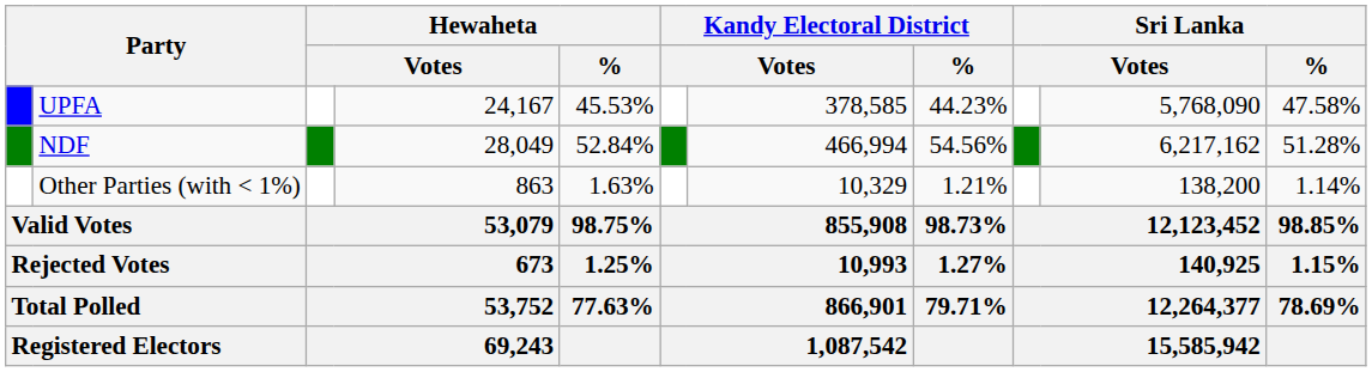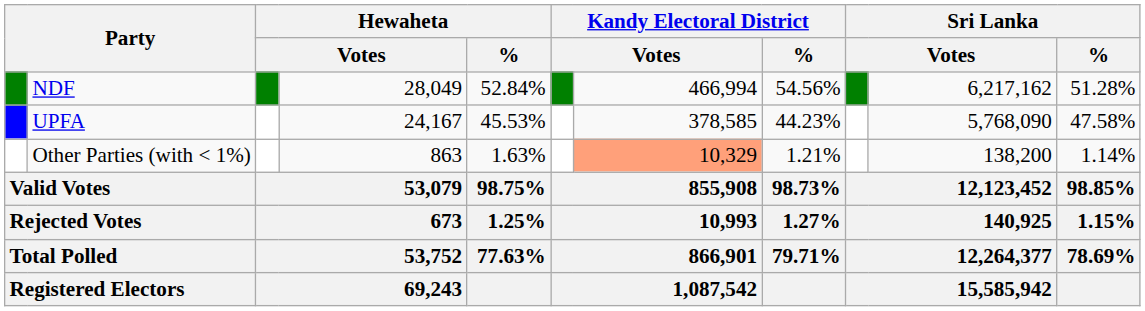rows swapped: NDF <-> UPFA
Other Parties (with < 1%) | column 7: no background -> lightsalmon background
